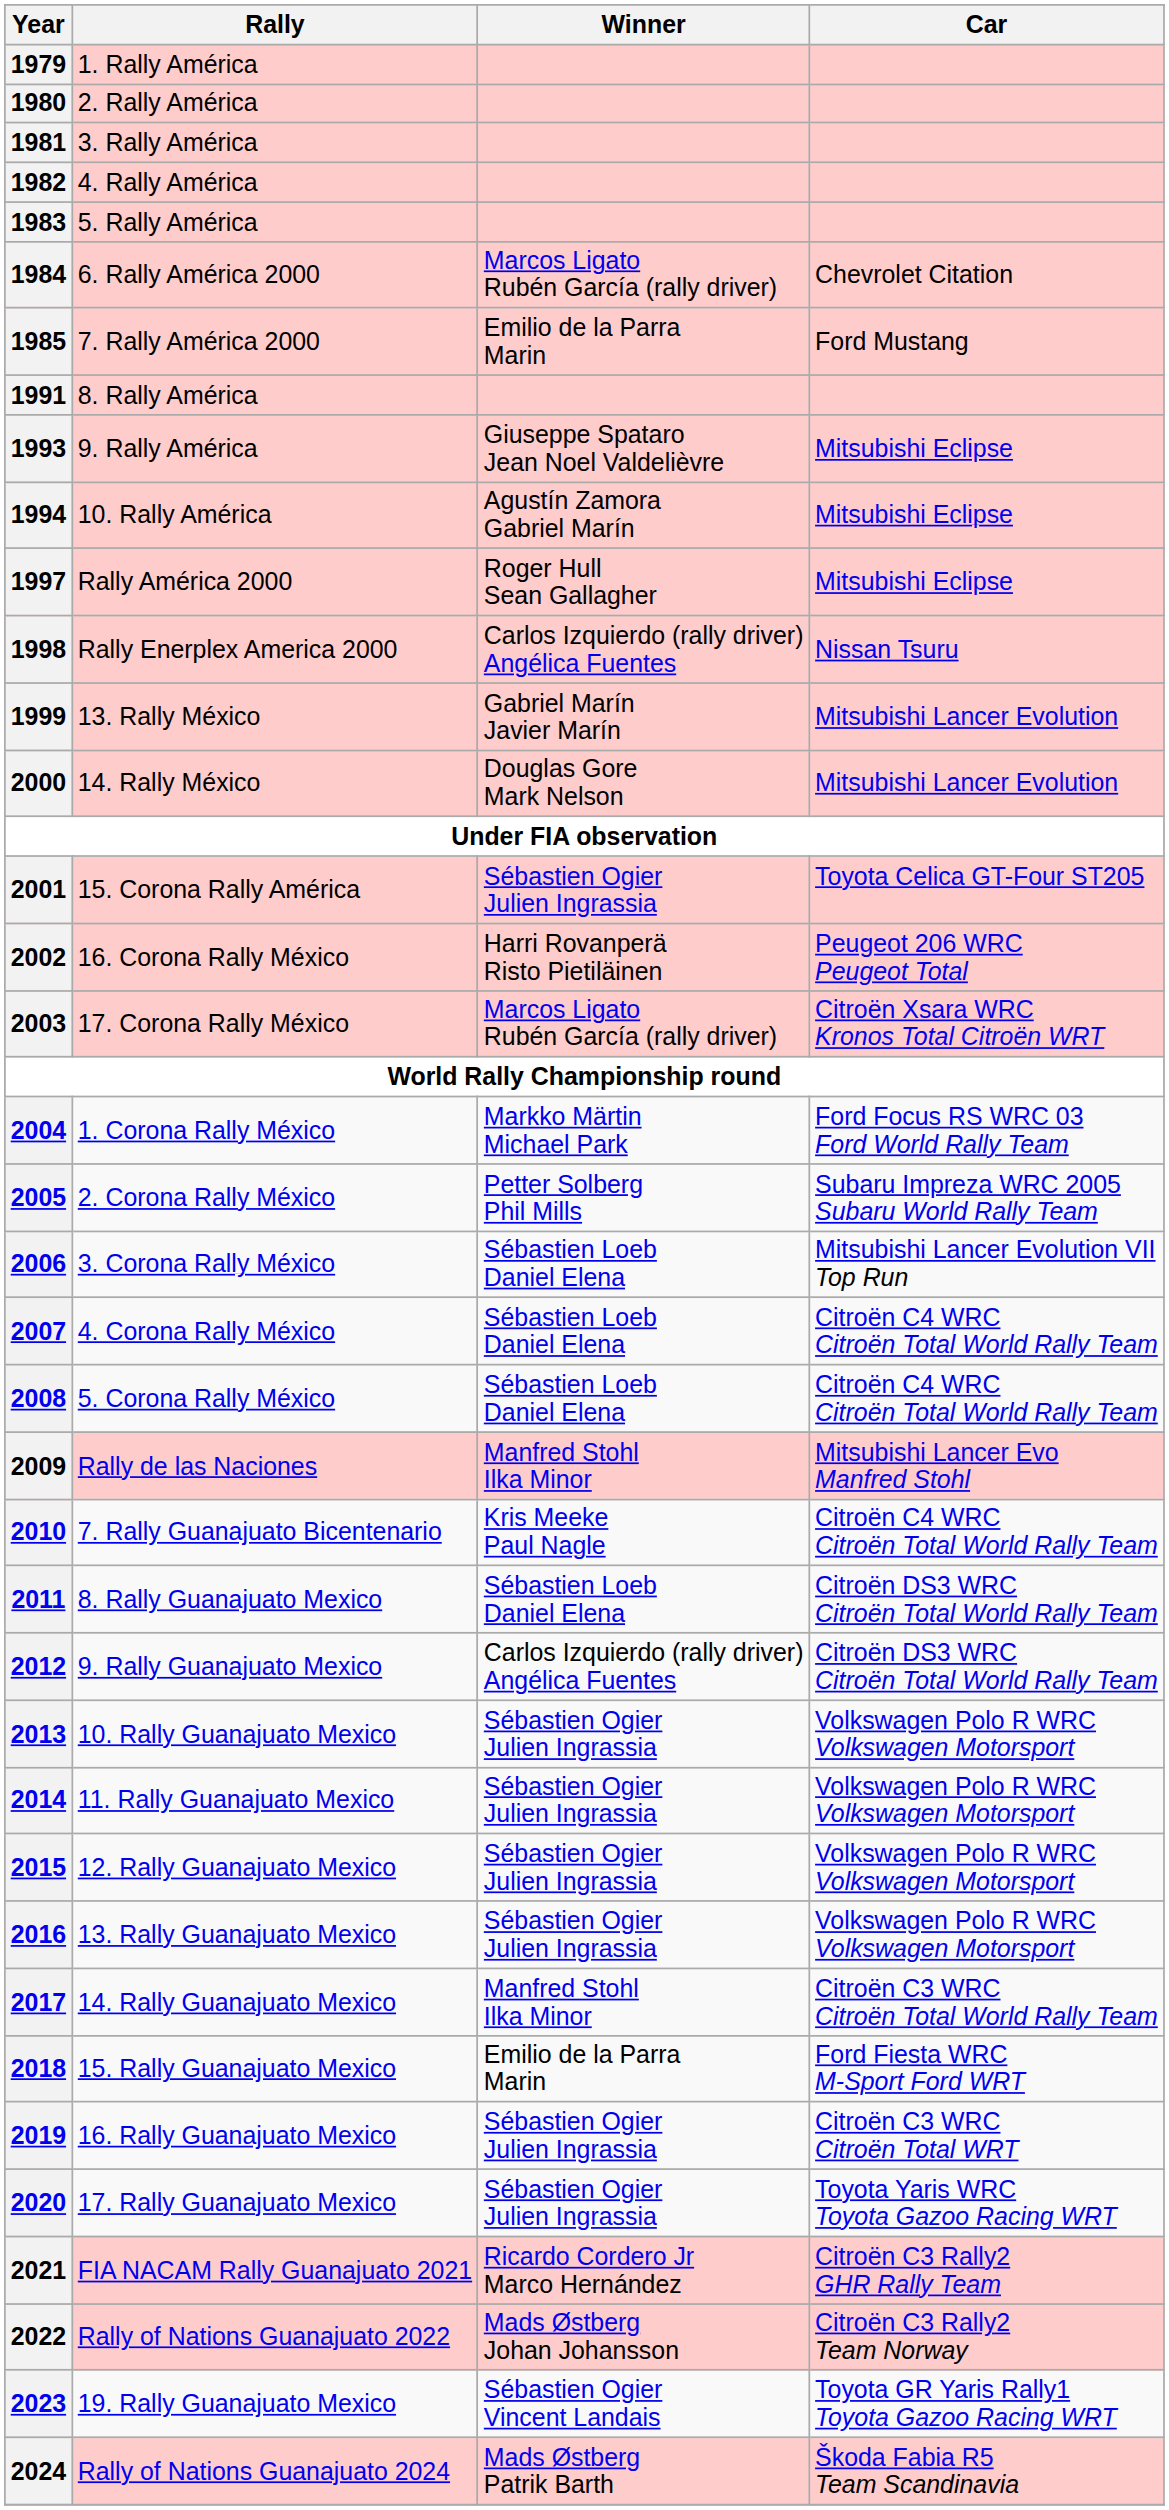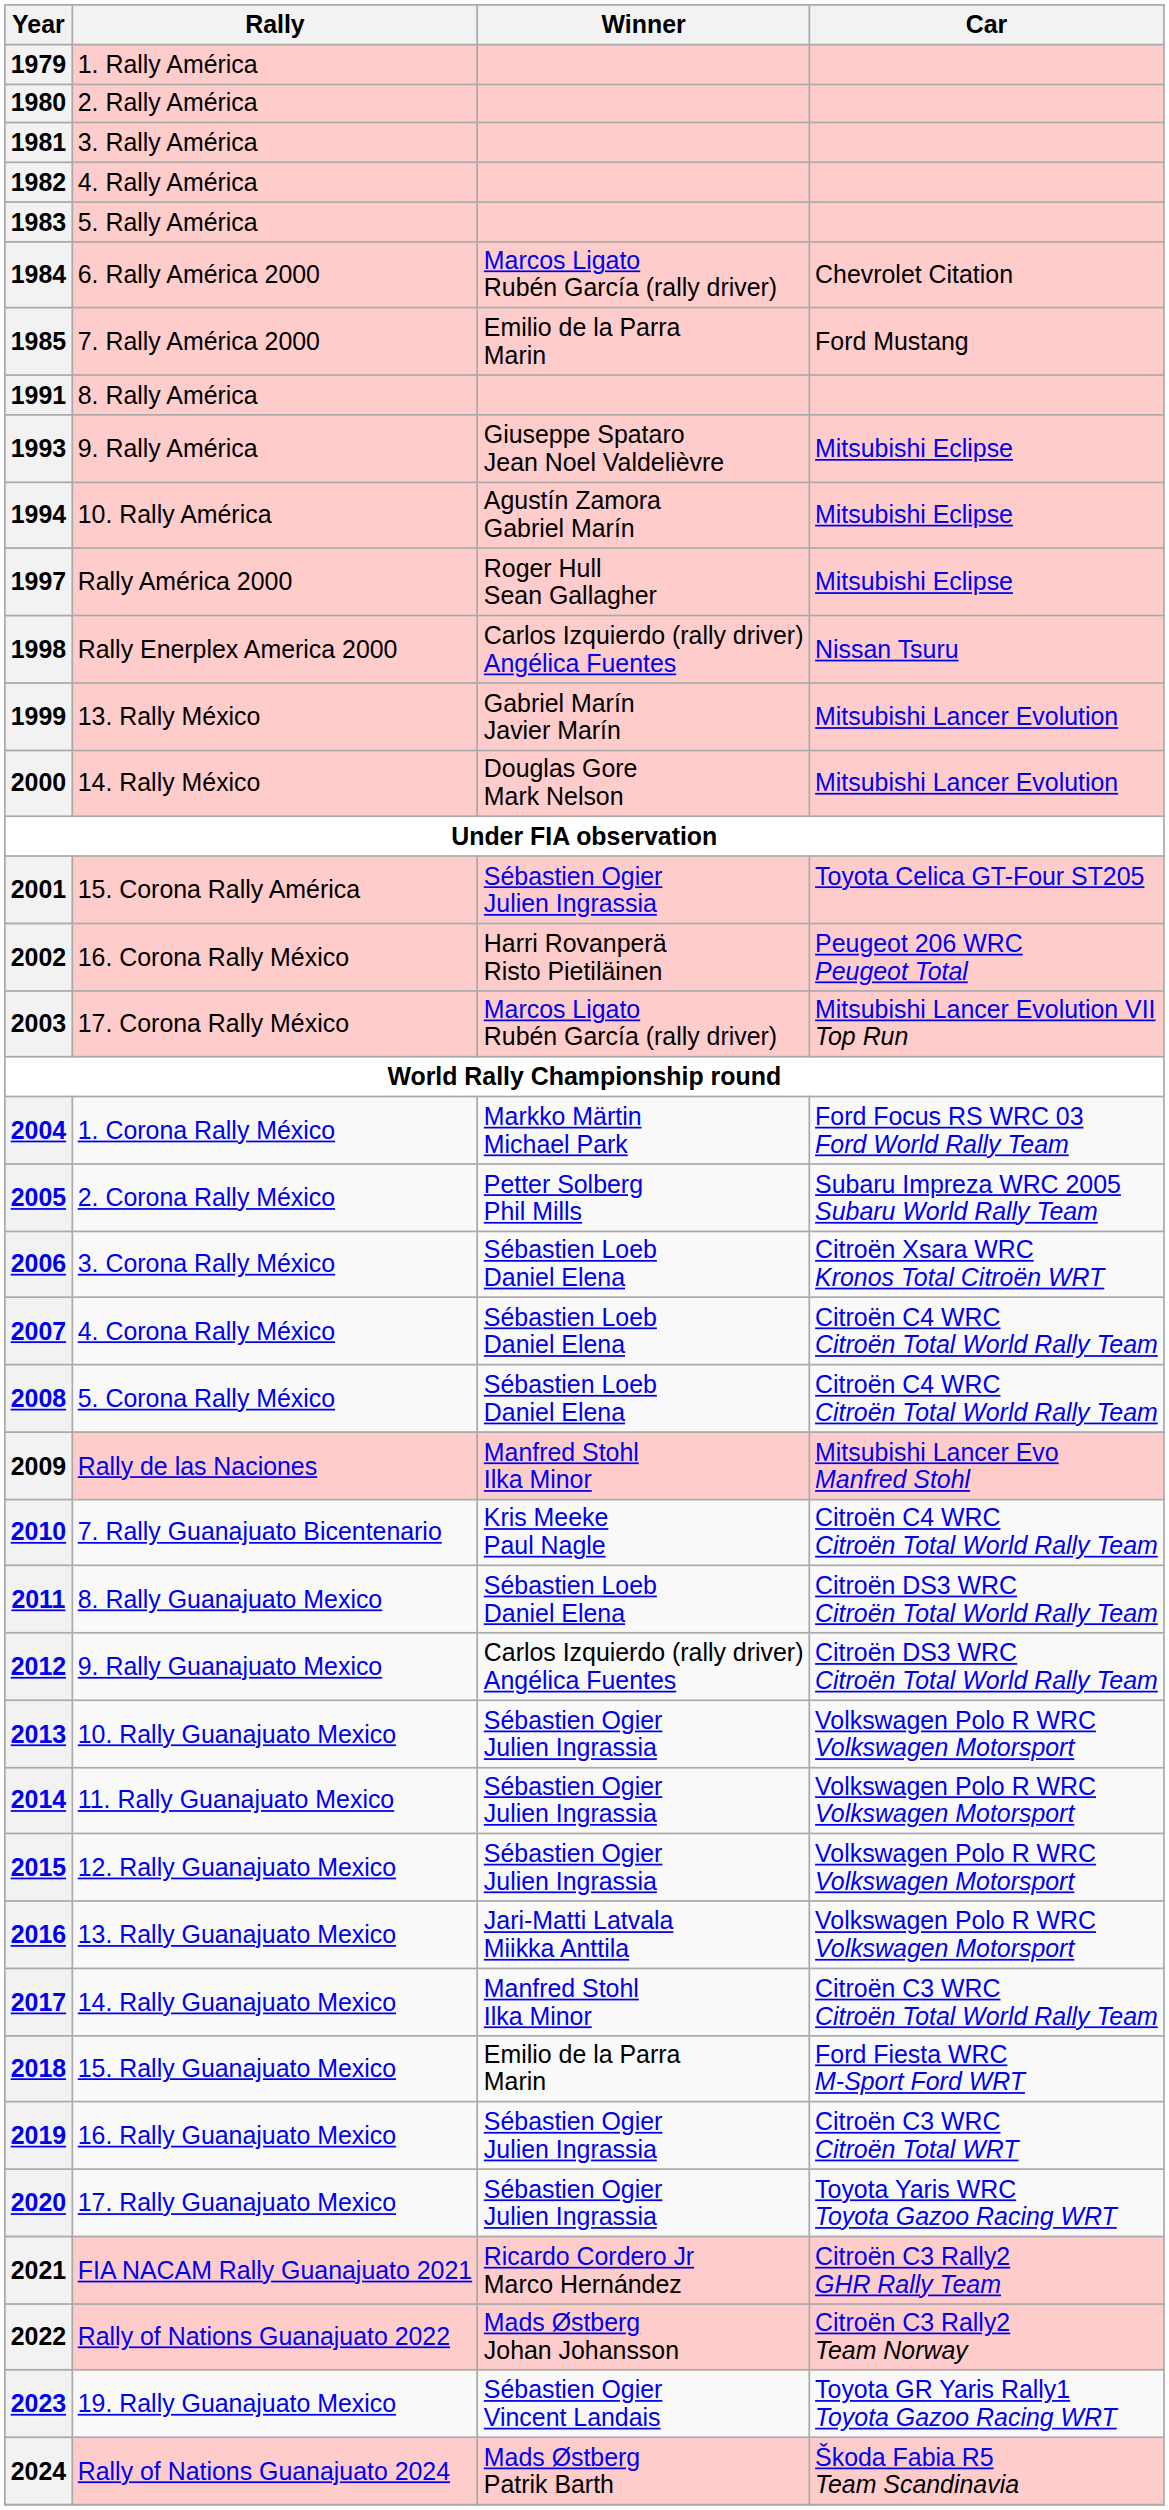2003 | Car: Citroën Xsara WRC Kronos Total Citroën WRT -> Mitsubishi Lancer Evolution VII Top Run
2006 | Car: Mitsubishi Lancer Evolution VII Top Run -> Citroën Xsara WRC Kronos Total Citroën WRT
2016 | Winner: Sébastien Ogier Julien Ingrassia -> Jari-Matti Latvala Miikka Anttila
